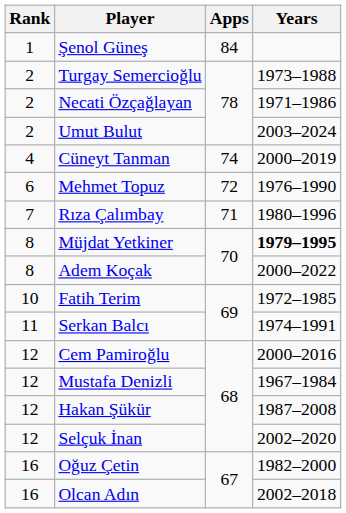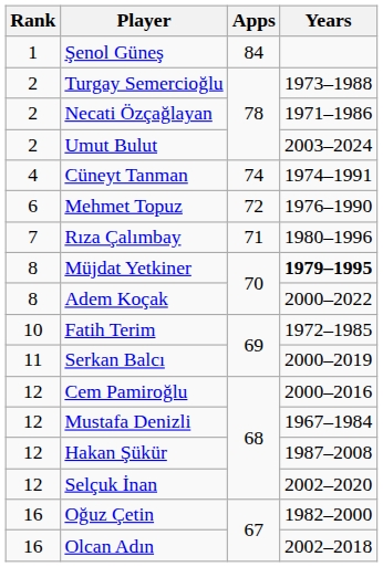Cüneyt Tanman | Years: 2000–2019 -> 1974–1991
Serkan Balcı | Years: 1974–1991 -> 2000–2019
